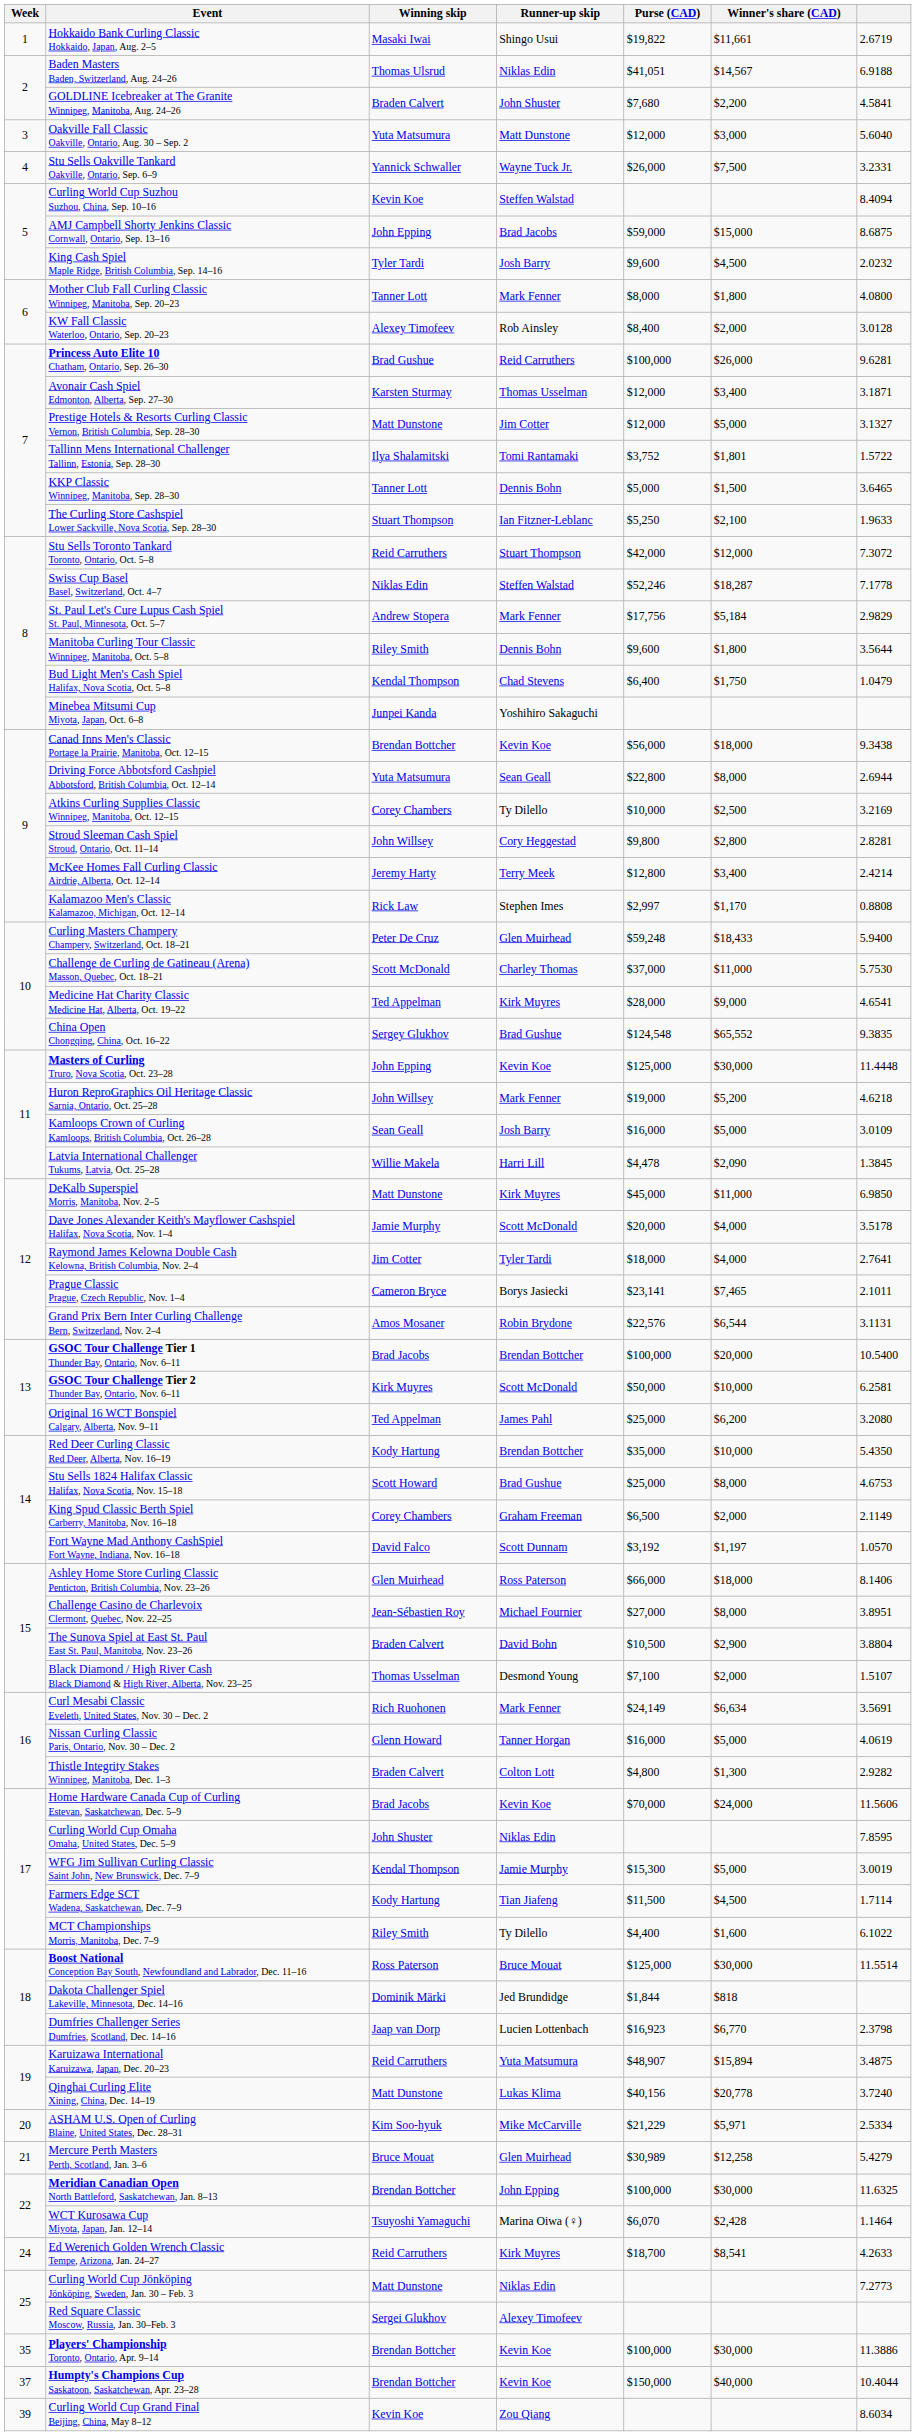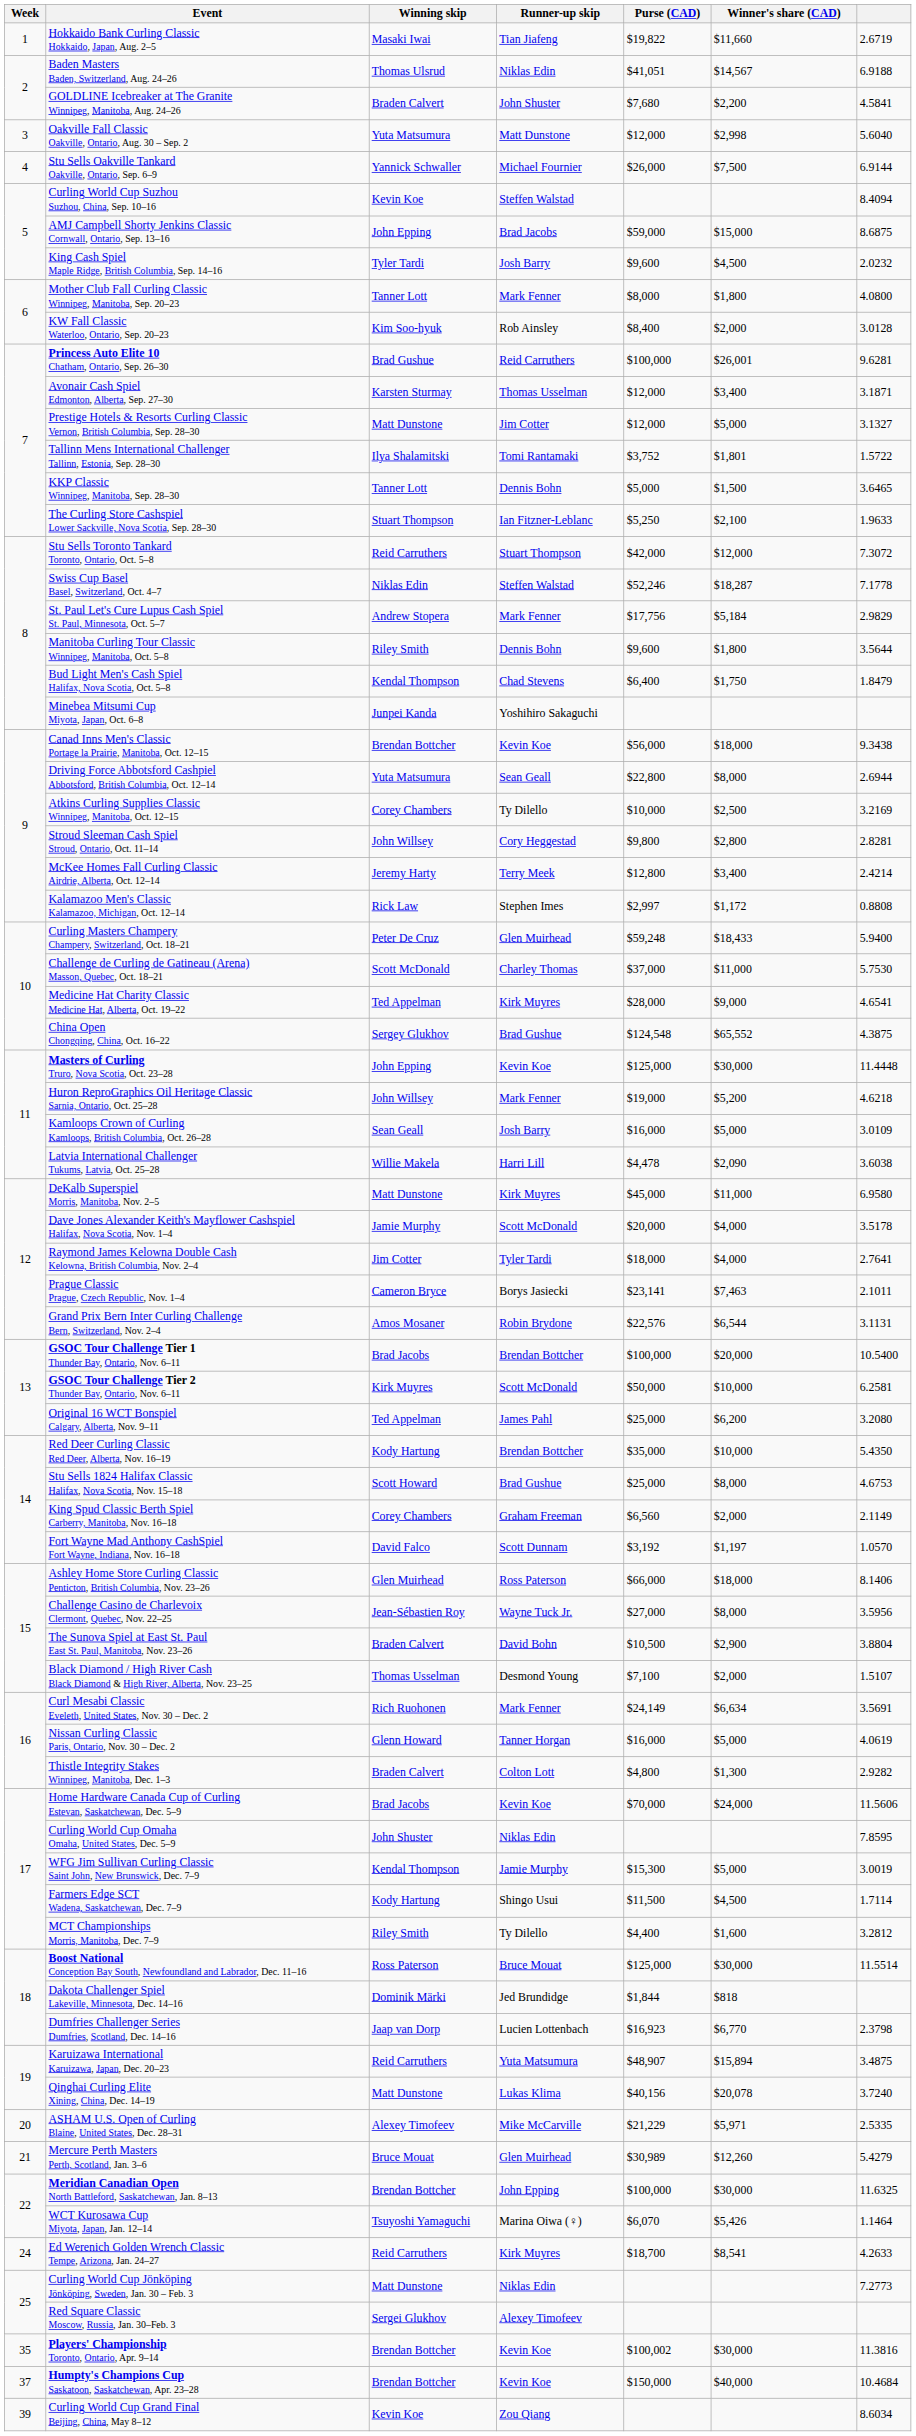Hokkaido Bank Curling Classic Hokkaido, Japan, Aug. 2–5 | Runner-up skip: Shingo Usui -> Tian Jiafeng
Hokkaido Bank Curling Classic Hokkaido, Japan, Aug. 2–5 | Winner's share (CAD): $11,661 -> $11,660
Oakville Fall Classic Oakville, Ontario, Aug. 30 – Sep. 2 | Winner's share (CAD): $3,000 -> $2,998
Stu Sells Oakville Tankard Oakville, Ontario, Sep. 6–9 | Runner-up skip: Wayne Tuck Jr. -> Michael Fournier
Stu Sells Oakville Tankard Oakville, Ontario, Sep. 6–9 | column 7: 3.2331 -> 6.9144
KW Fall Classic Waterloo, Ontario, Sep. 20–23 | Winning skip: Alexey Timofeev -> Kim Soo-hyuk
Princess Auto Elite 10 Chatham, Ontario, Sep. 26–30 | Winner's share (CAD): $26,000 -> $26,001
Bud Light Men's Cash Spiel Halifax, Nova Scotia, Oct. 5–8 | column 7: 1.0479 -> 1.8479
Kalamazoo Men's Classic Kalamazoo, Michigan, Oct. 12–14 | Winner's share (CAD): $1,170 -> $1,172
China Open Chongqing, China, Oct. 16–22 | column 7: 9.3835 -> 4.3875
Latvia International Challenger Tukums, Latvia, Oct. 25–28 | column 7: 1.3845 -> 3.6038
DeKalb Superspiel Morris, Manitoba, Nov. 2–5 | column 7: 6.9850 -> 6.9580
Prague Classic Prague, Czech Republic, Nov. 1–4 | Winner's share (CAD): $7,465 -> $7,463
King Spud Classic Berth Spiel Carberry, Manitoba, Nov. 16–18 | Purse (CAD): $6,500 -> $6,560
Challenge Casino de Charlevoix Clermont, Quebec, Nov. 22–25 | Runner-up skip: Michael Fournier -> Wayne Tuck Jr.
Challenge Casino de Charlevoix Clermont, Quebec, Nov. 22–25 | column 7: 3.8951 -> 3.5956
Farmers Edge SCT Wadena, Saskatchewan, Dec. 7–9 | Runner-up skip: Tian Jiafeng -> Shingo Usui
MCT Championships Morris, Manitoba, Dec. 7–9 | column 7: 6.1022 -> 3.2812
Qinghai Curling Elite Xining, China, Dec. 14–19 | Winner's share (CAD): $20,778 -> $20,078
ASHAM U.S. Open of Curling Blaine, United States, Dec. 28–31 | Winning skip: Kim Soo-hyuk -> Alexey Timofeev
ASHAM U.S. Open of Curling Blaine, United States, Dec. 28–31 | column 7: 2.5334 -> 2.5335
Mercure Perth Masters Perth, Scotland, Jan. 3–6 | Winner's share (CAD): $12,258 -> $12,260
WCT Kurosawa Cup Miyota, Japan, Jan. 12–14 | Winner's share (CAD): $2,428 -> $5,426
Players' Championship Toronto, Ontario, Apr. 9–14 | Purse (CAD): $100,000 -> $100,002
Players' Championship Toronto, Ontario, Apr. 9–14 | column 7: 11.3886 -> 11.3816
Humpty's Champions Cup Saskatoon, Saskatchewan, Apr. 23–28 | column 7: 10.4044 -> 10.4684
